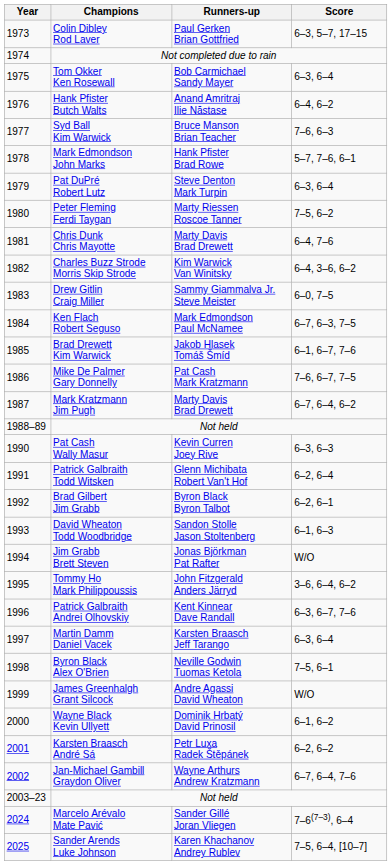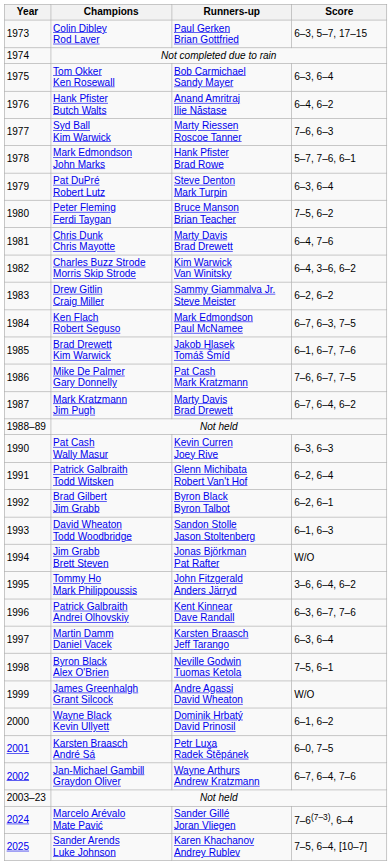Syd Ball Kim Warwick | Runners-up: Bruce Manson Brian Teacher -> Marty Riessen Roscoe Tanner
Peter Fleming Ferdi Taygan | Runners-up: Marty Riessen Roscoe Tanner -> Bruce Manson Brian Teacher
Drew Gitlin Craig Miller | Score: 6–0, 7–5 -> 6–2, 6–2
Karsten Braasch André Sá | Score: 6–2, 6–2 -> 6–0, 7–5
